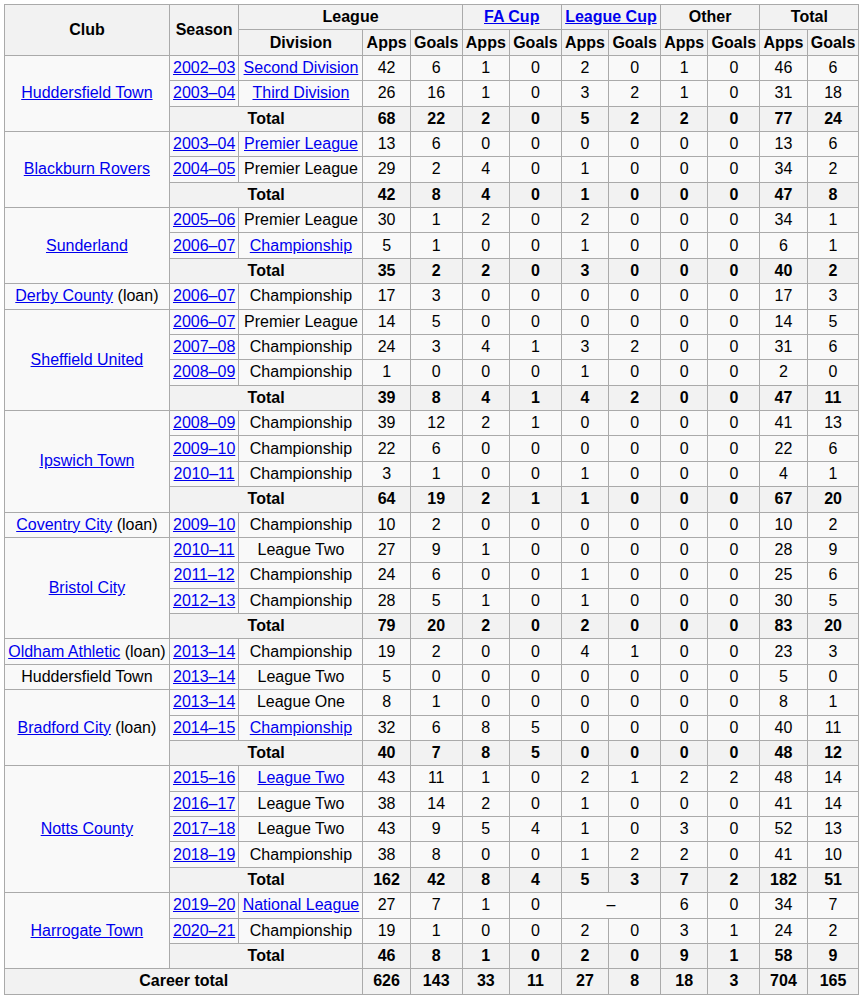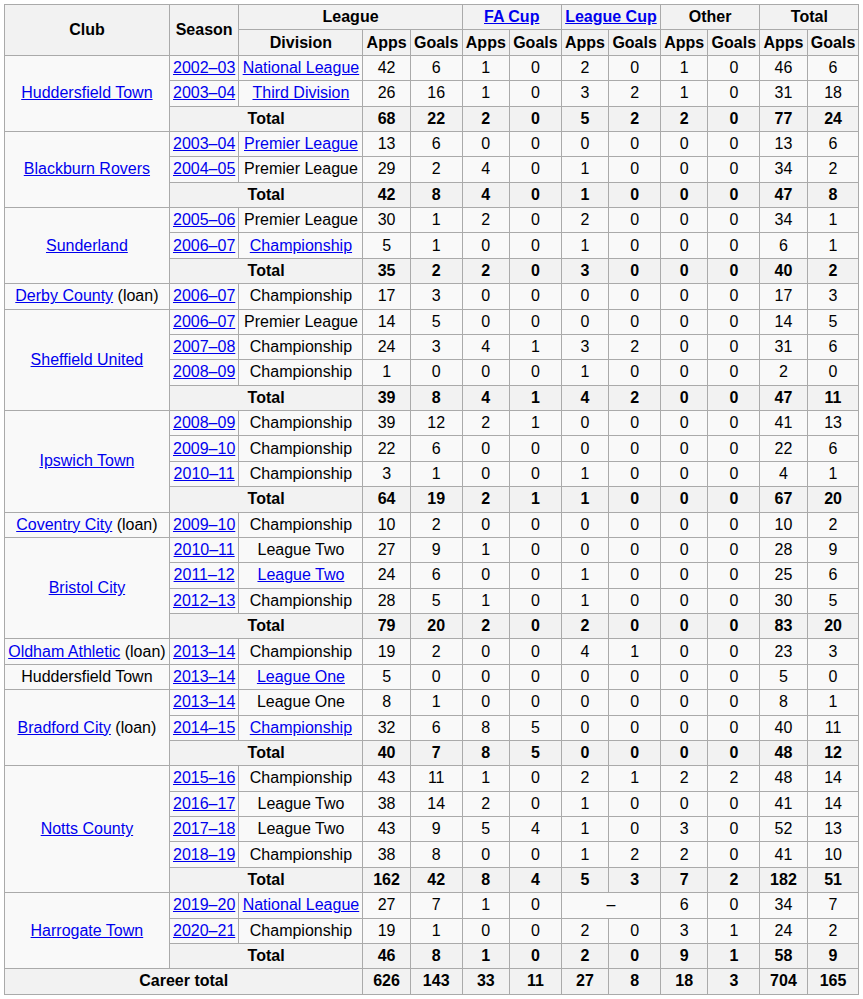2002–03 / 42 | League / Division: Second Division -> National League
2011–12 / 24 | League / Division: Championship -> League Two
2013–14 / 5 | League / Division: League Two -> League One
2015–16 / 43 | League / Division: League Two -> Championship
